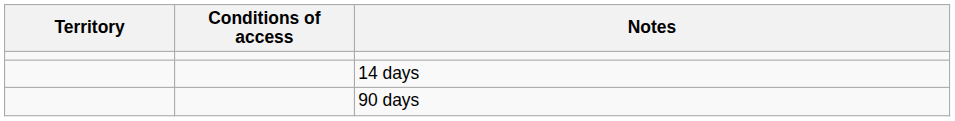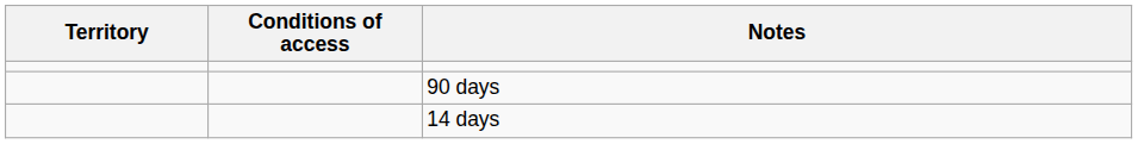rows swapped: 14 days <-> 90 days
